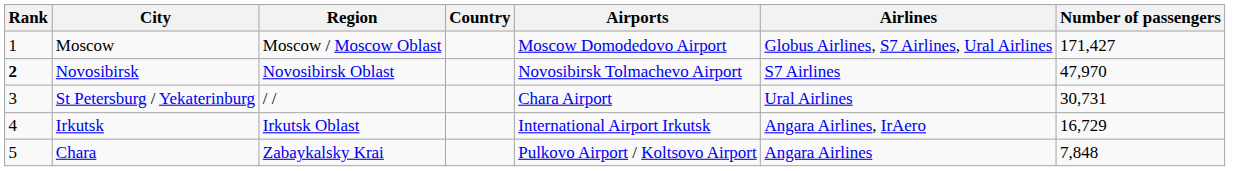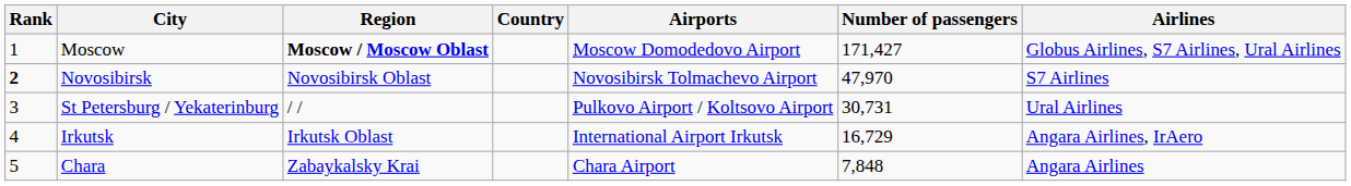columns swapped: Airlines <-> Number of passengers
Moscow | Region: normal -> bold
St Petersburg / Yekaterinburg | Airports: Chara Airport -> Pulkovo Airport / Koltsovo Airport
Chara | Airports: Pulkovo Airport / Koltsovo Airport -> Chara Airport
